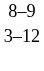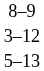+ row: 5–13
